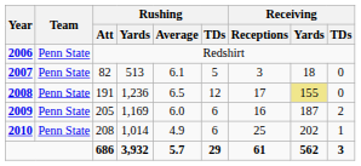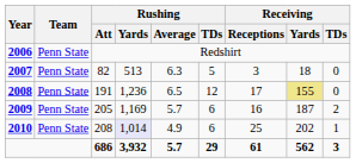2007 | Rushing / Average: 6.1 -> 6.3
2009 | Rushing / Average: 6.0 -> 5.7
2010 | Rushing / Yards: no background -> lavender background
